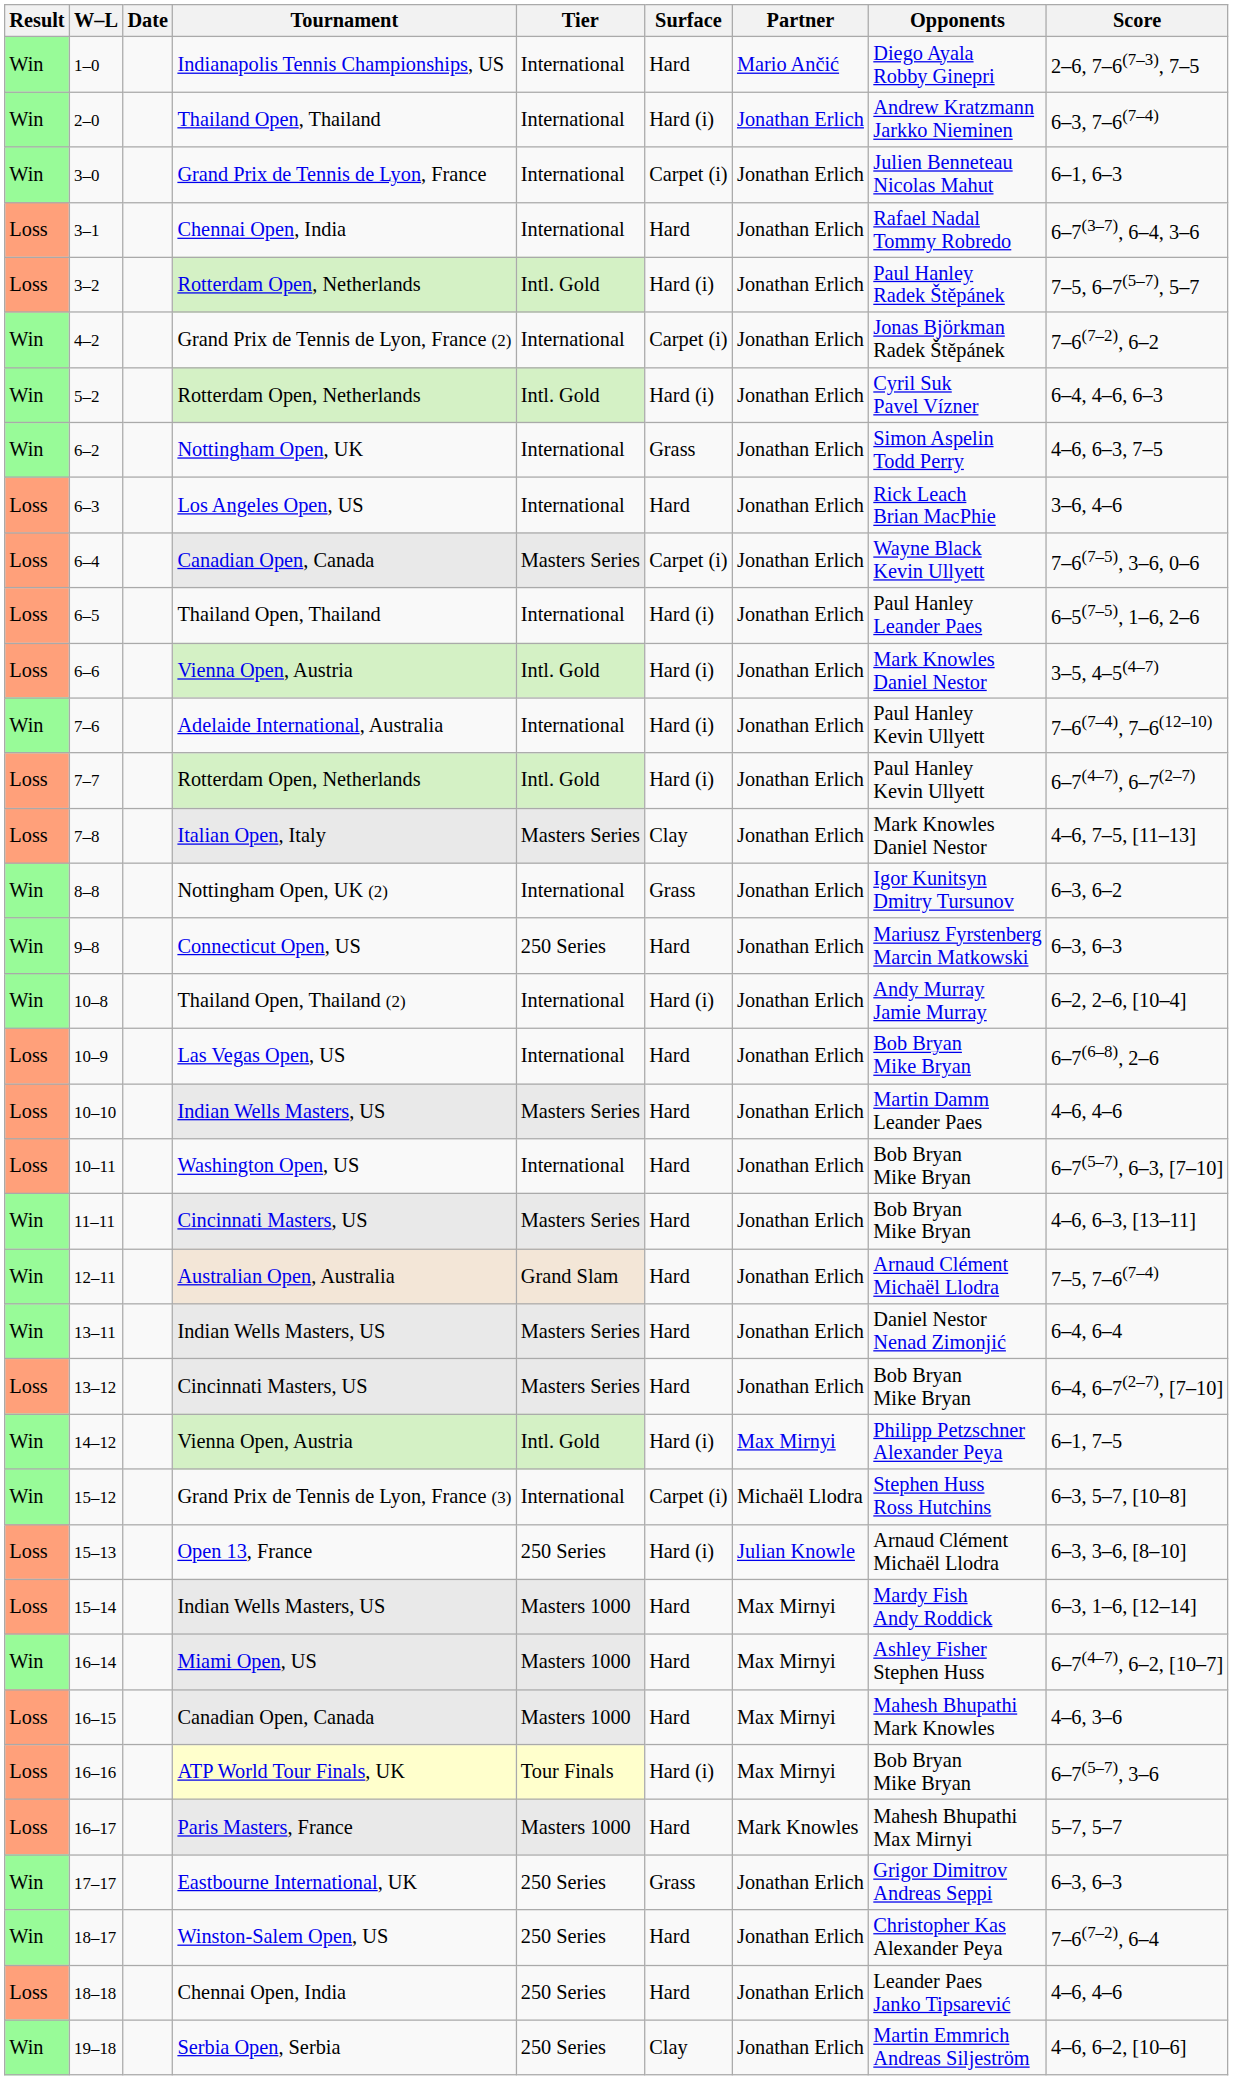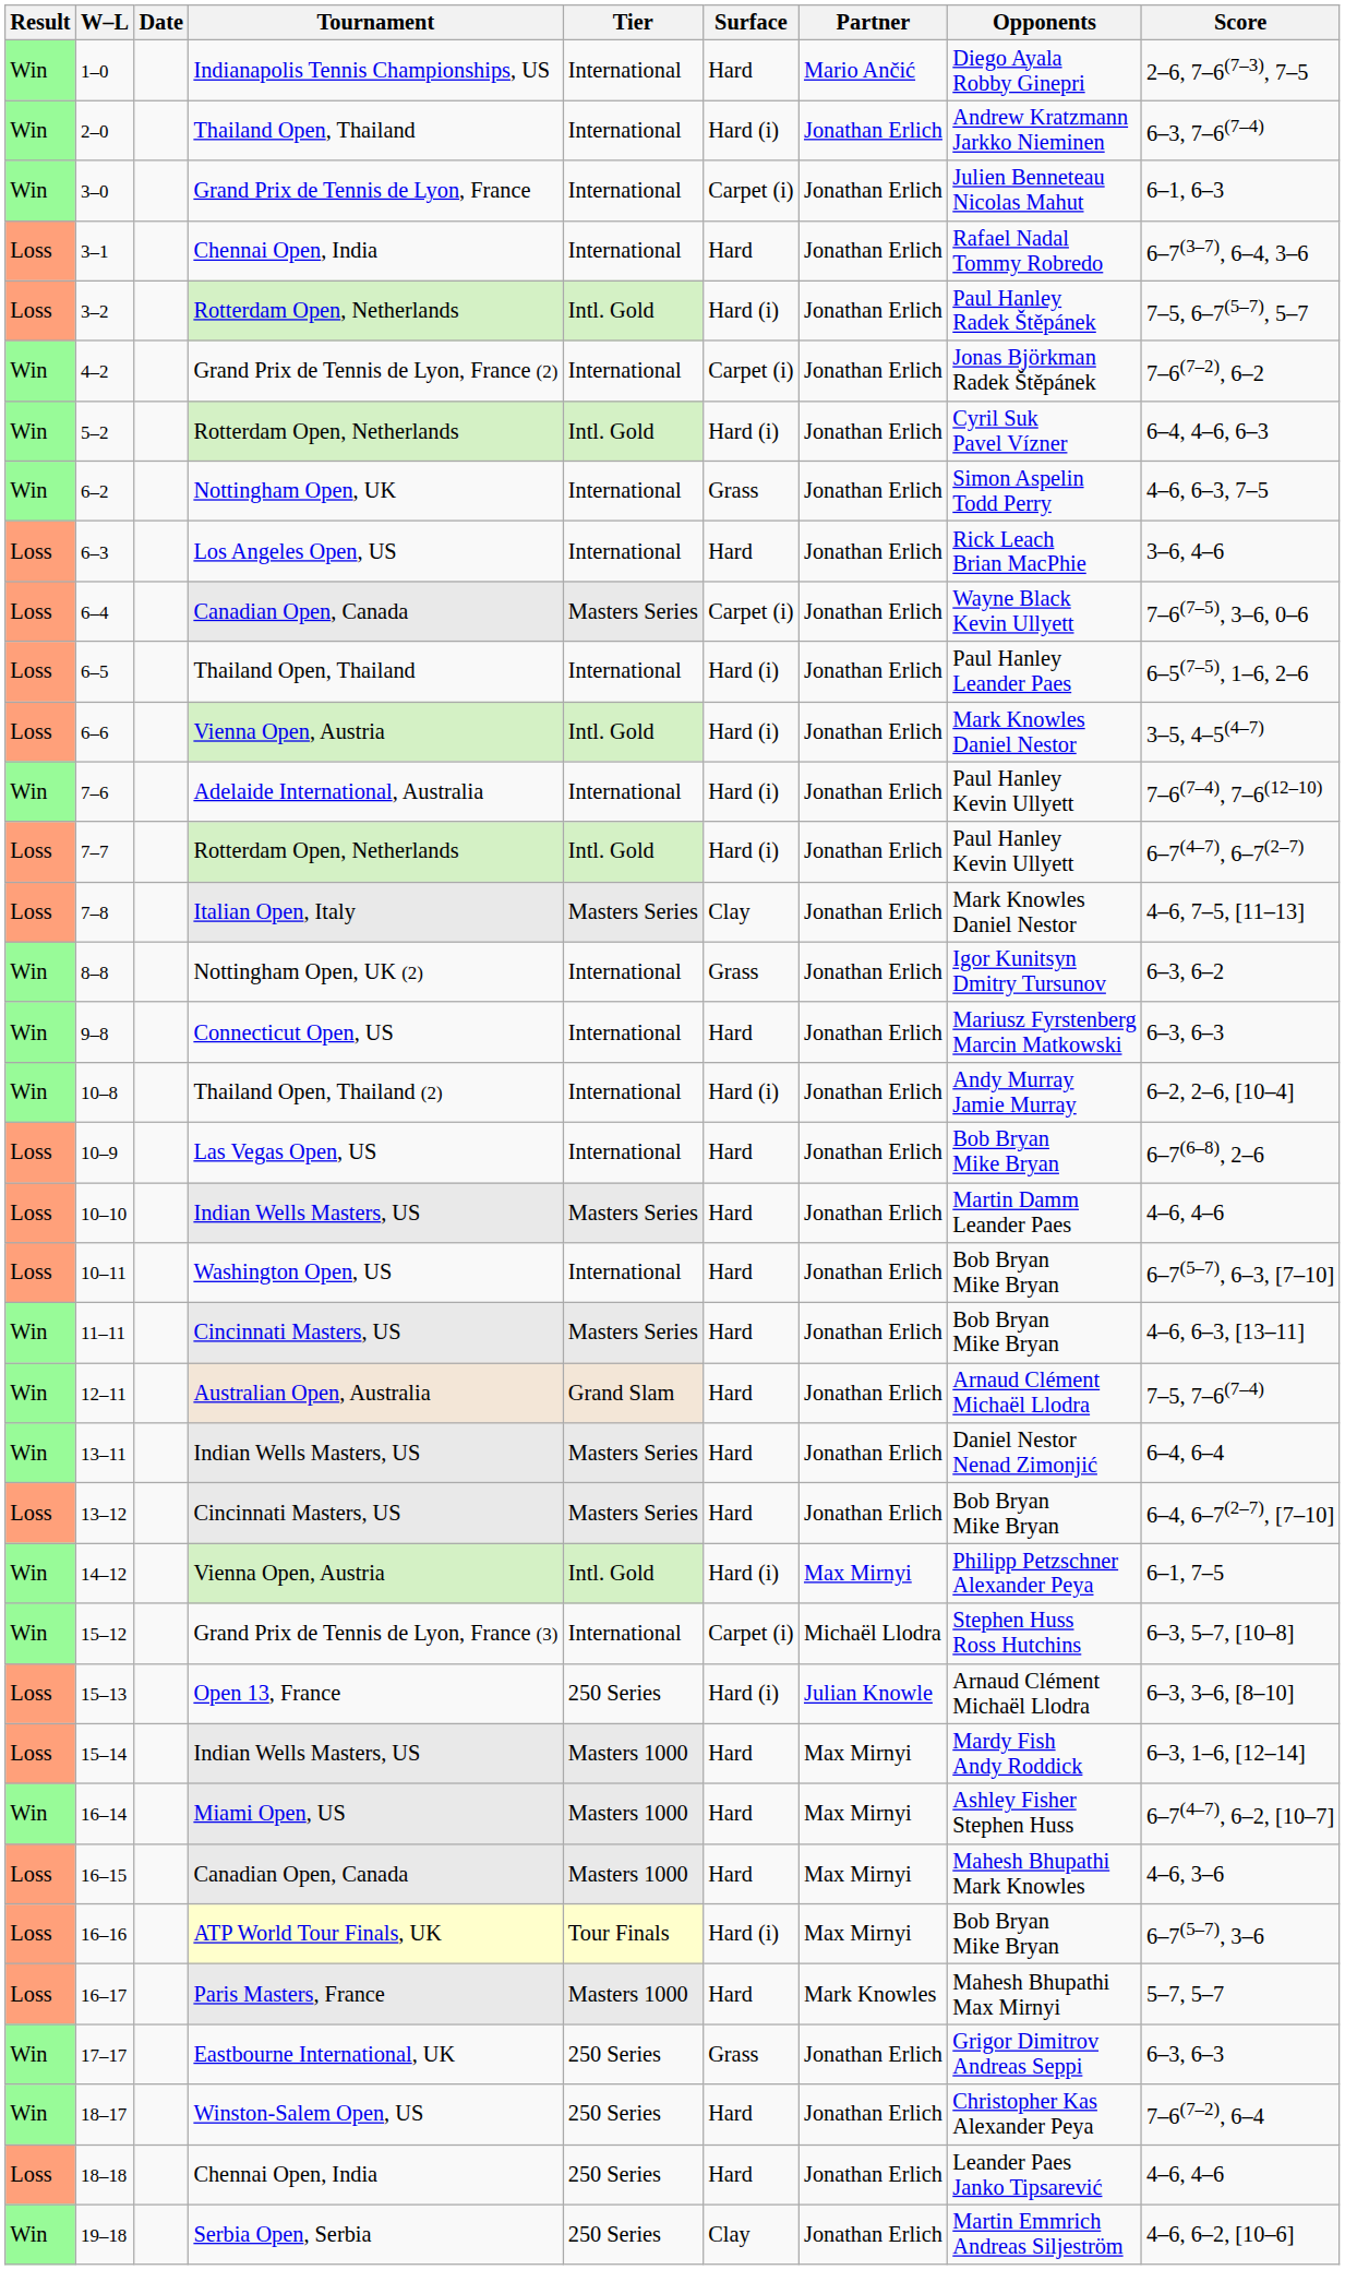9–8 | Tier: 250 Series -> International
